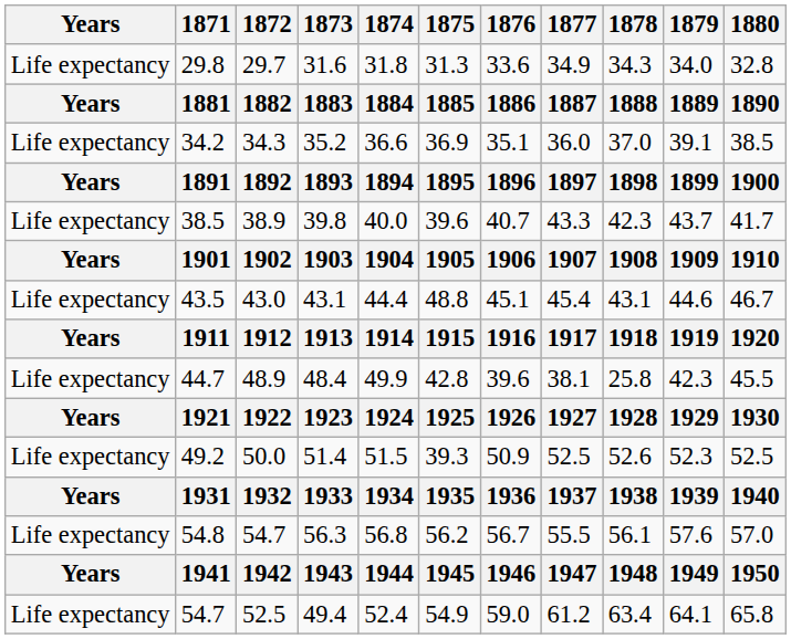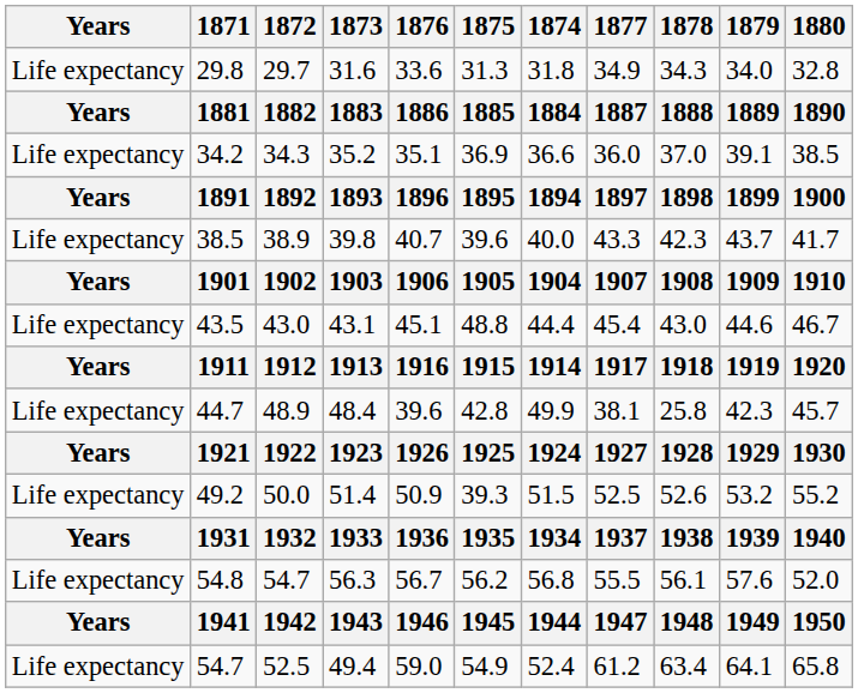columns swapped: 1874 <-> 1876
43.5 | 1878: 43.1 -> 43.0
44.7 | 1880: 45.5 -> 45.7
49.2 | 1879: 52.3 -> 53.2
49.2 | 1880: 52.5 -> 55.2
54.8 | 1880: 57.0 -> 52.0
